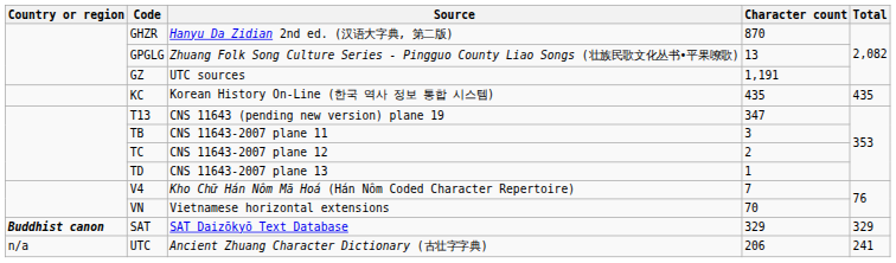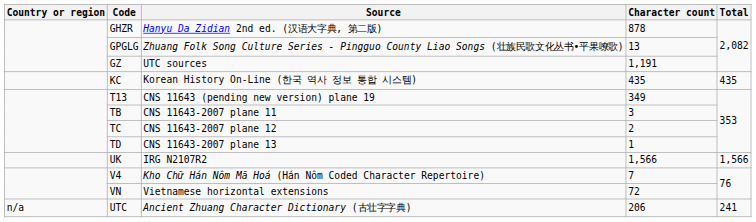GHZR | Character count: 870 -> 878
T13 | Character count: 347 -> 349
+ row: UK | IRG N2107R2 | 1,566 | 1,566
VN | Character count: 70 -> 72
- row: Buddhist canon | SAT | SAT Daizōkyō Text Database | 329 | 329
